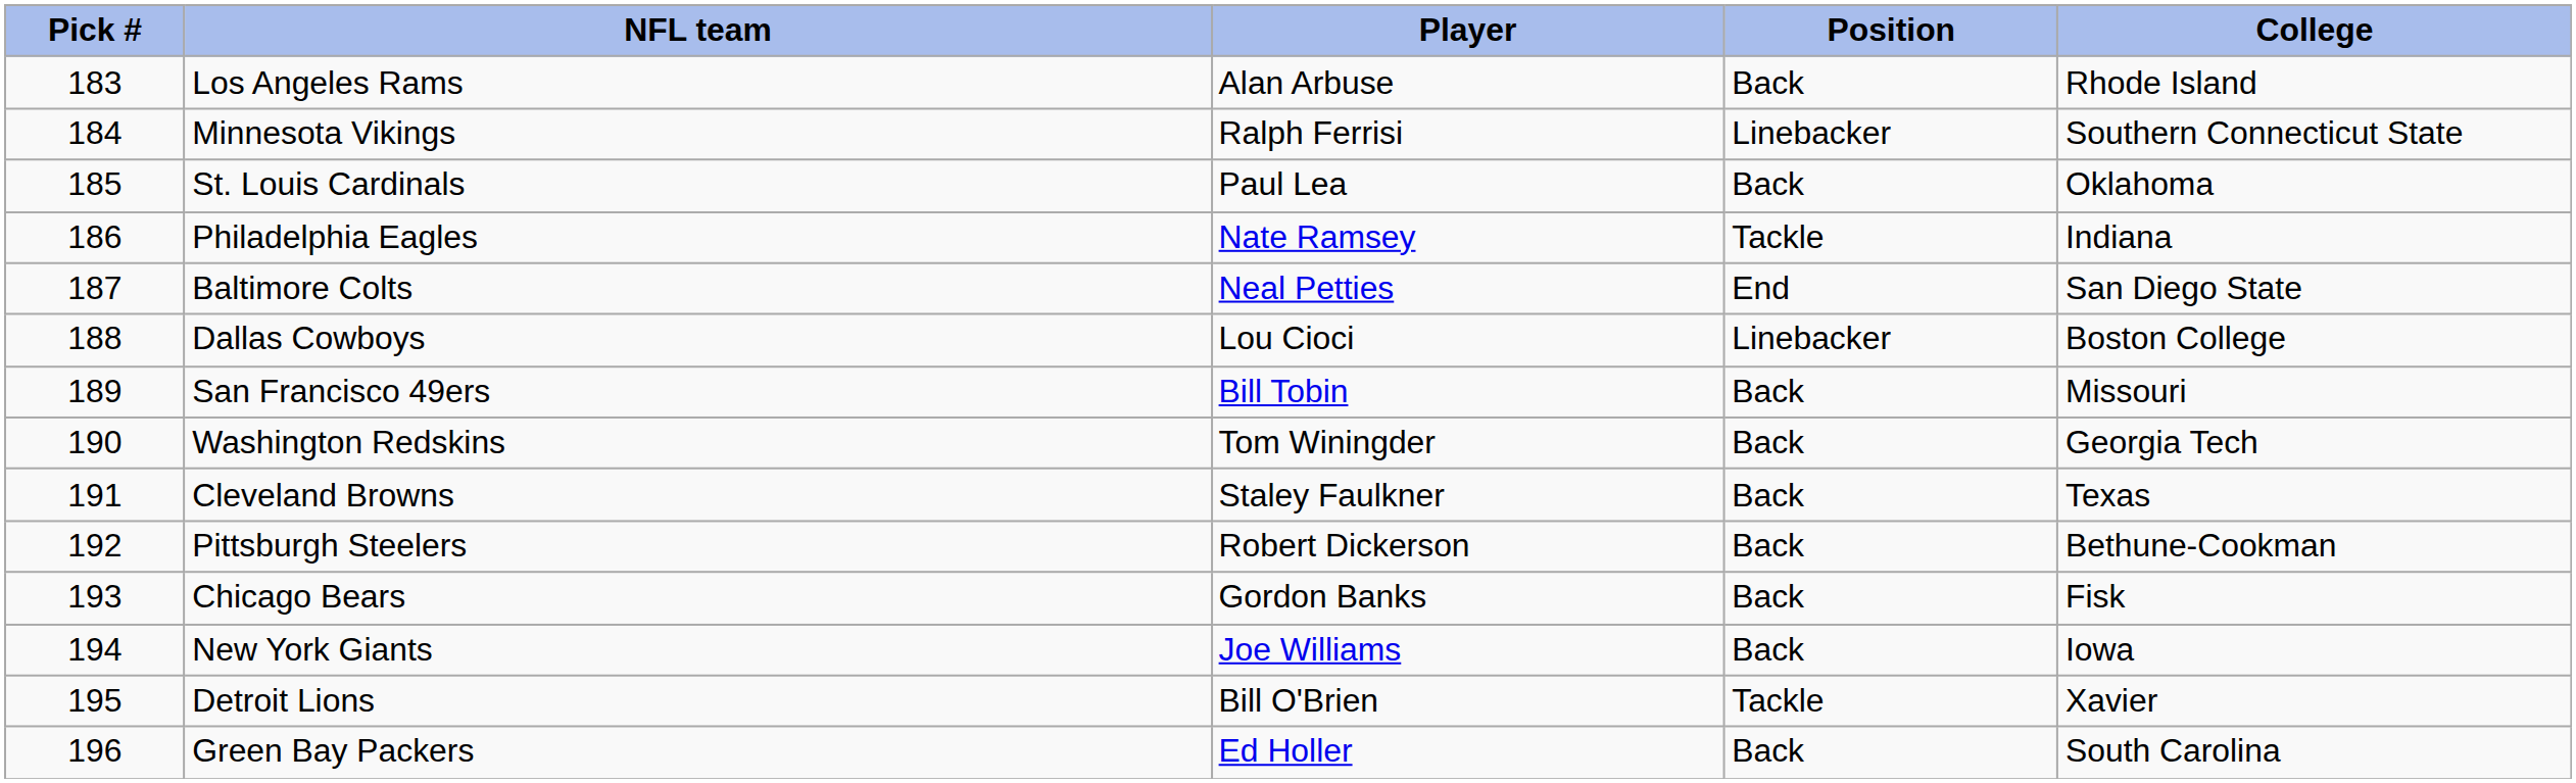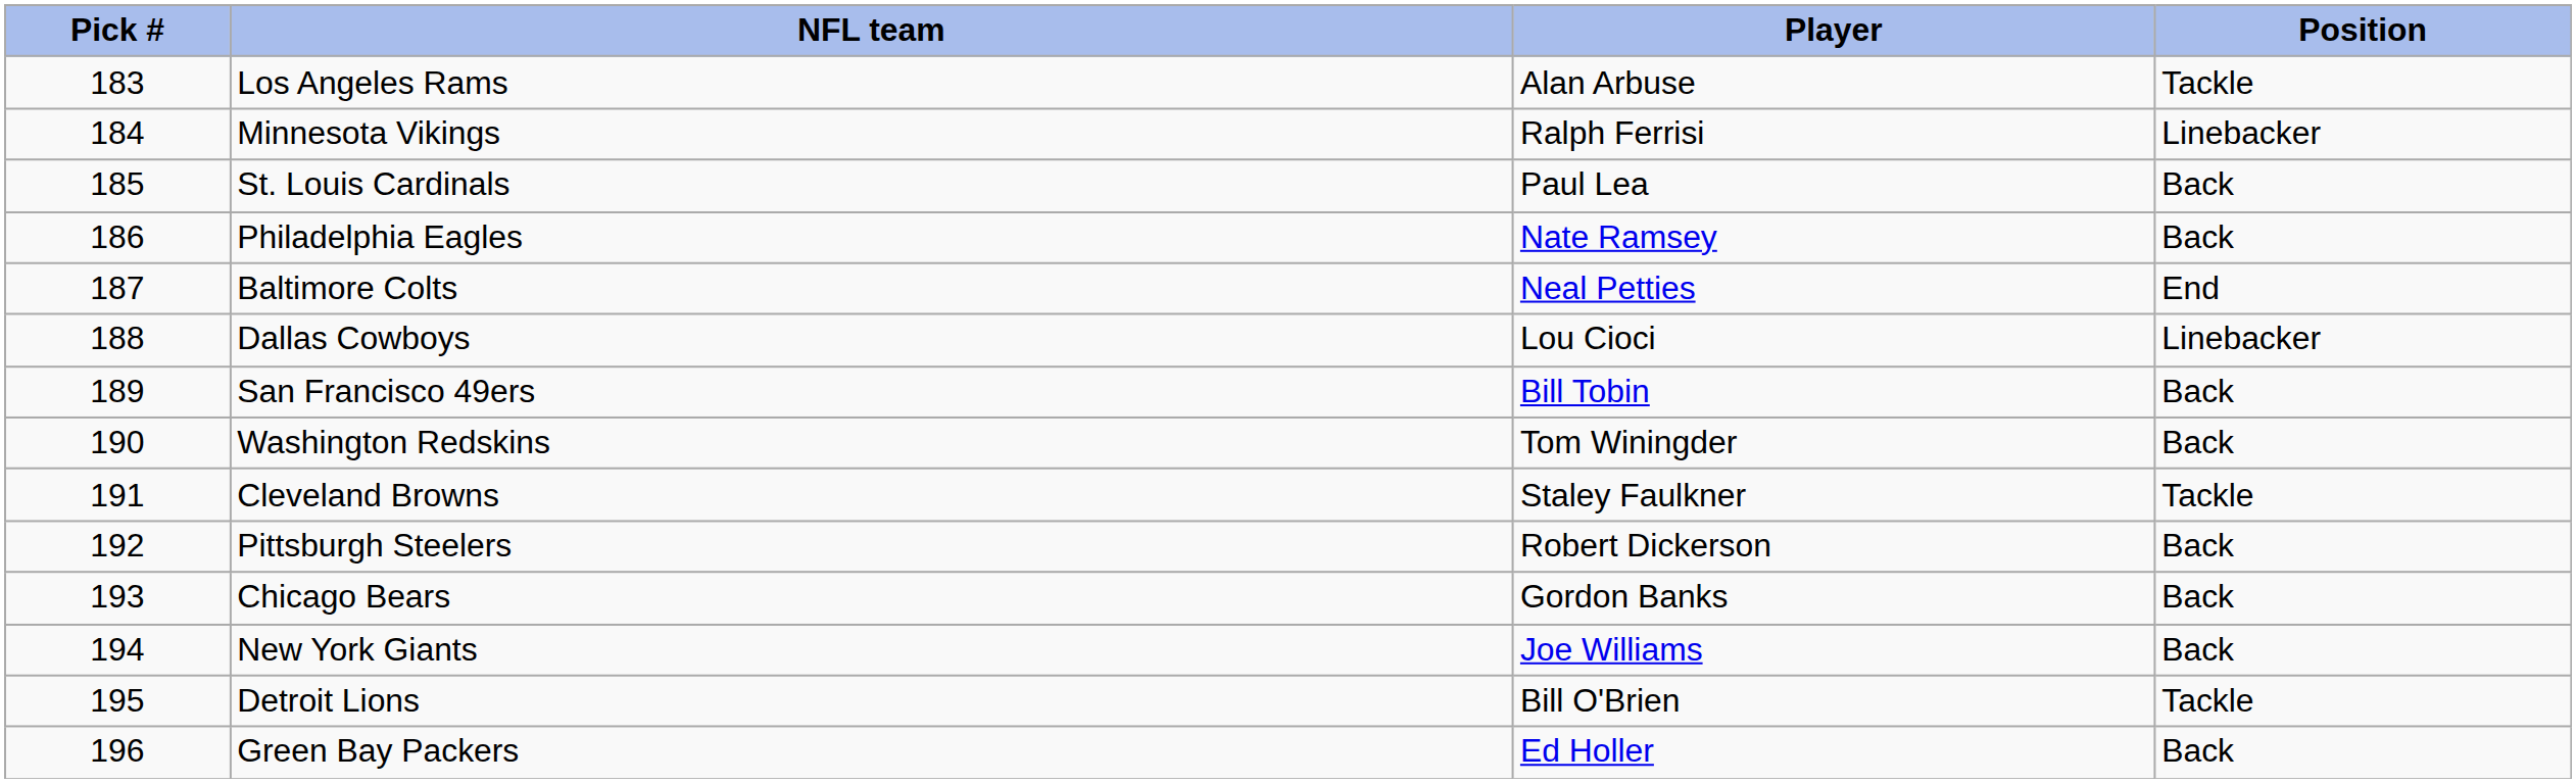- column: College | Rhode Island | Southern Connecticut State | Oklahoma | Indiana | San Diego State | Boston College | Missouri | Georgia Tech | Texas | Bethune-Cookman | Fisk | Iowa | Xavier | South Carolina
Los Angeles Rams | Position: Back -> Tackle
Philadelphia Eagles | Position: Tackle -> Back
Cleveland Browns | Position: Back -> Tackle
